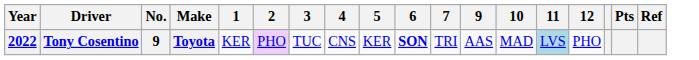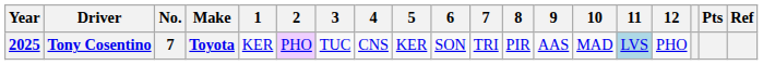+ column: 8 | PIR
Tony Cosentino | Year: 2022 -> 2025
Tony Cosentino | No.: 9 -> 7
Tony Cosentino | 6: bold -> normal
